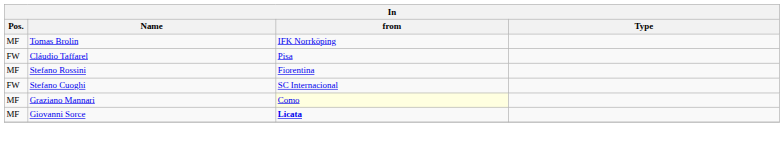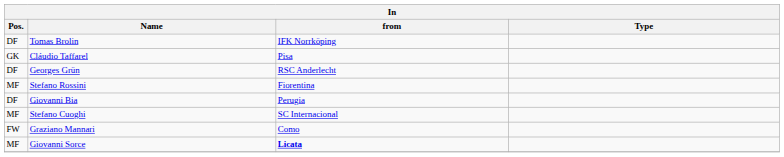Tomas Brolin | Pos.: MF -> DF
Cláudio Taffarel | Pos.: FW -> GK
+ row: DF | Georges Grün | RSC Anderlecht
+ row: DF | Giovanni Bia | Perugia
Stefano Cuoghi | Pos.: FW -> MF
Graziano Mannari | Pos.: MF -> FW
Graziano Mannari | from: lightyellow background -> no background
